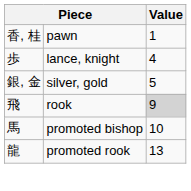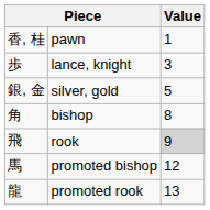lance, knight | Value: 4 -> 3
+ row: 角 | bishop | 8
promoted bishop | Value: 10 -> 12
